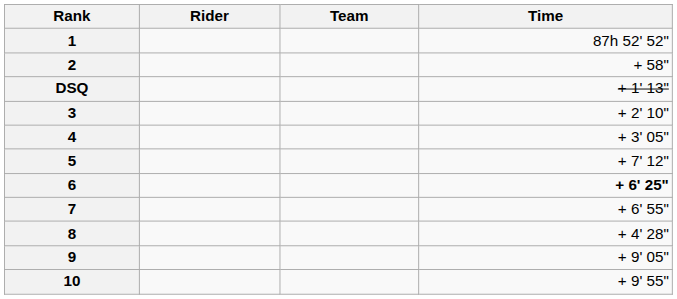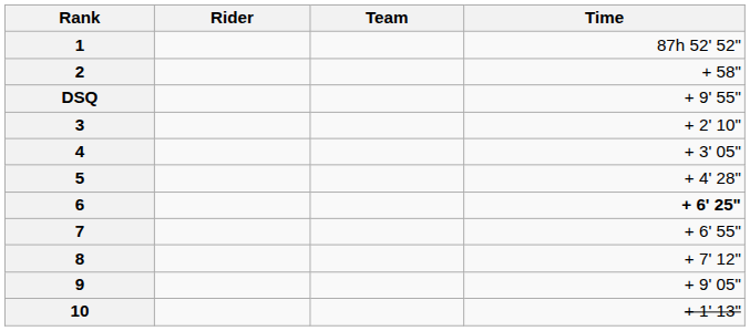DSQ | Time: + 1' 13" -> + 9' 55"
5 | Time: + 7' 12" -> + 4' 28"
8 | Time: + 4' 28" -> + 7' 12"
10 | Time: + 9' 55" -> + 1' 13"
